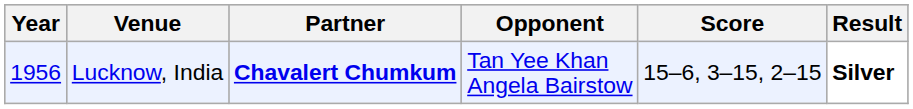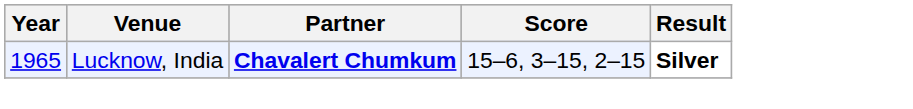- column: Opponent | Tan Yee Khan Angela Bairstow
Lucknow, India | Year: 1956 -> 1965
